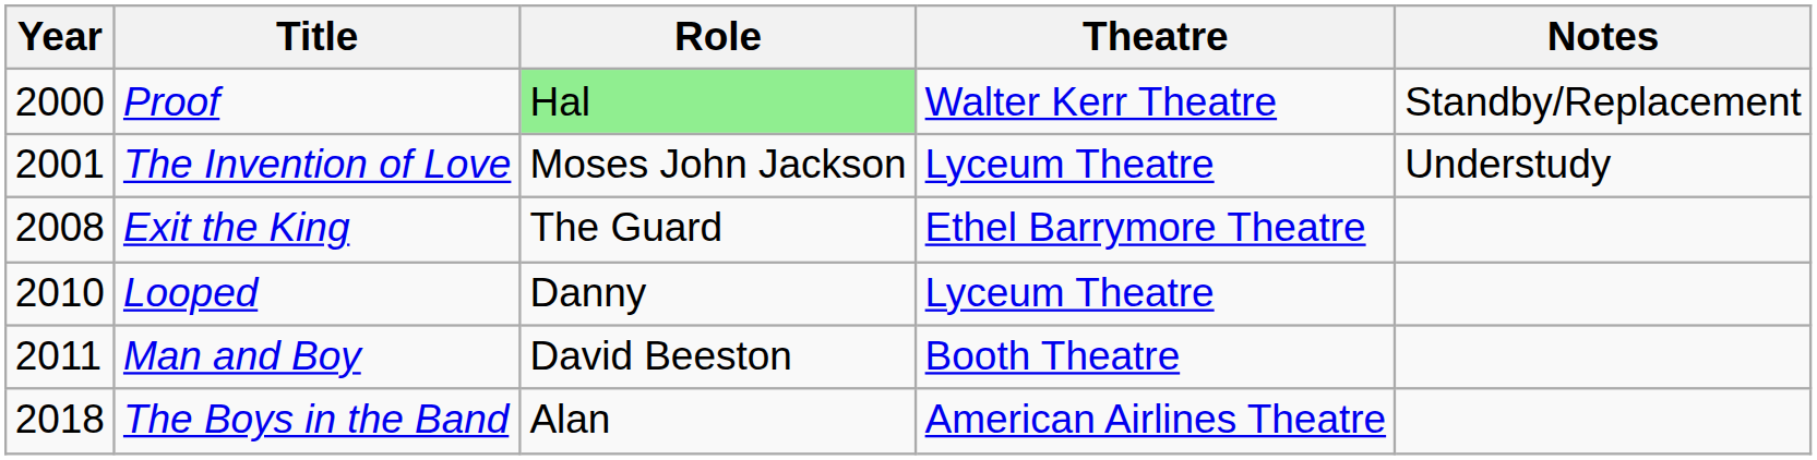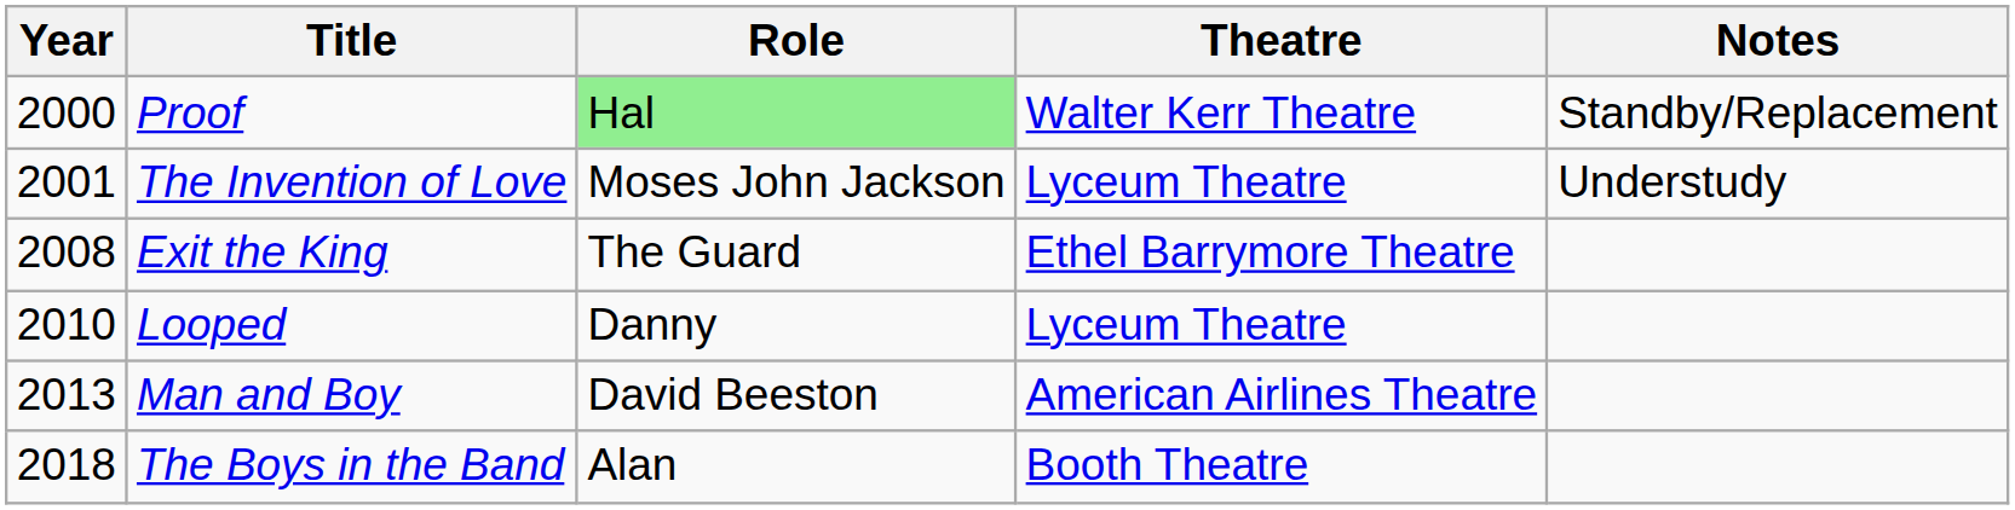Man and Boy | Year: 2011 -> 2013
Man and Boy | Theatre: Booth Theatre -> American Airlines Theatre
The Boys in the Band | Theatre: American Airlines Theatre -> Booth Theatre
